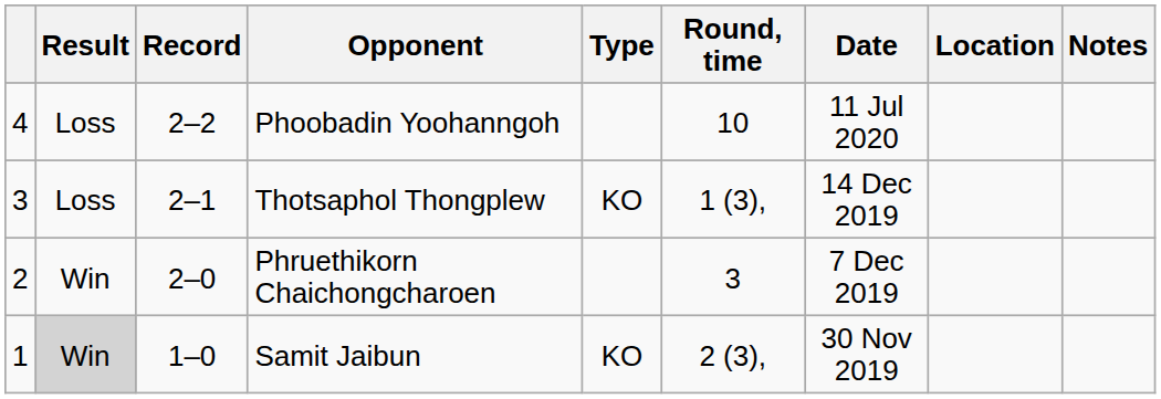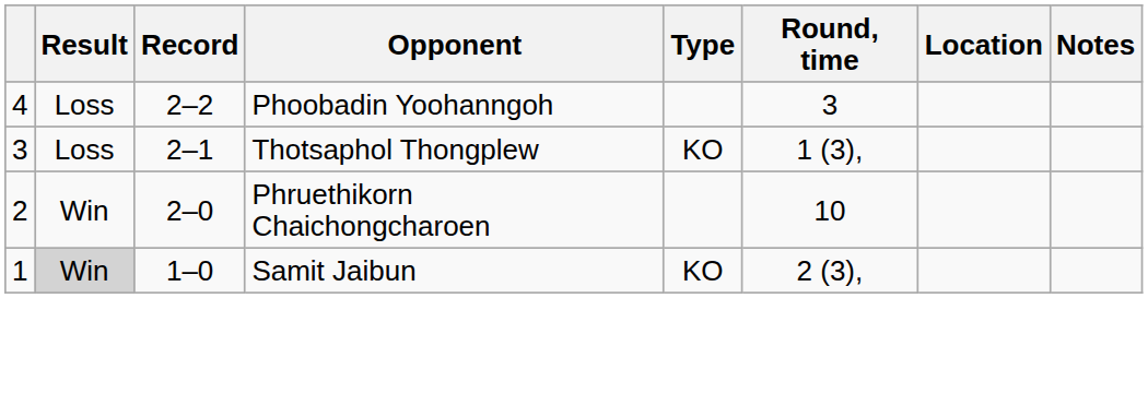- column: Date | 11 Jul 2020 | 14 Dec 2019 | 7 Dec 2019 | 30 Nov 2019
Phoobadin Yoohanngoh | Round, time: 10 -> 3
Phruethikorn Chaichongcharoen | Round, time: 3 -> 10
